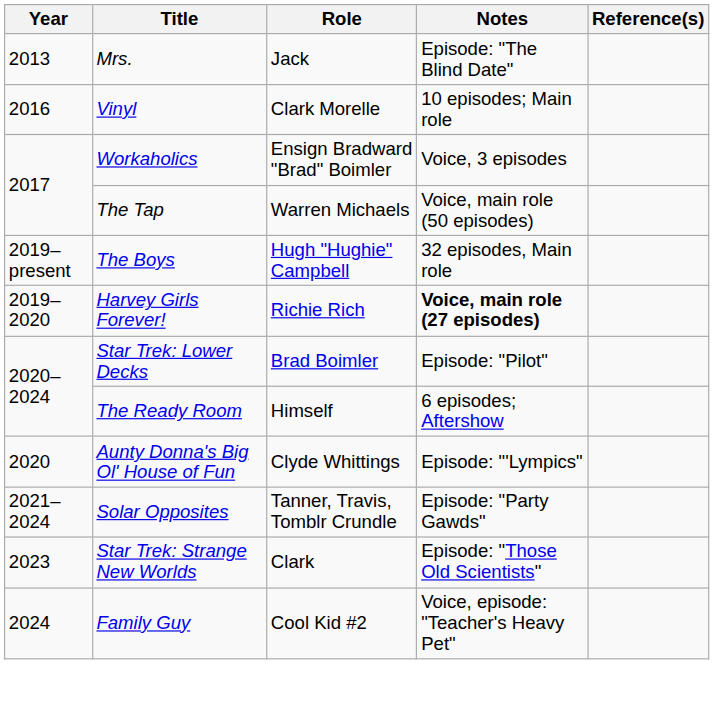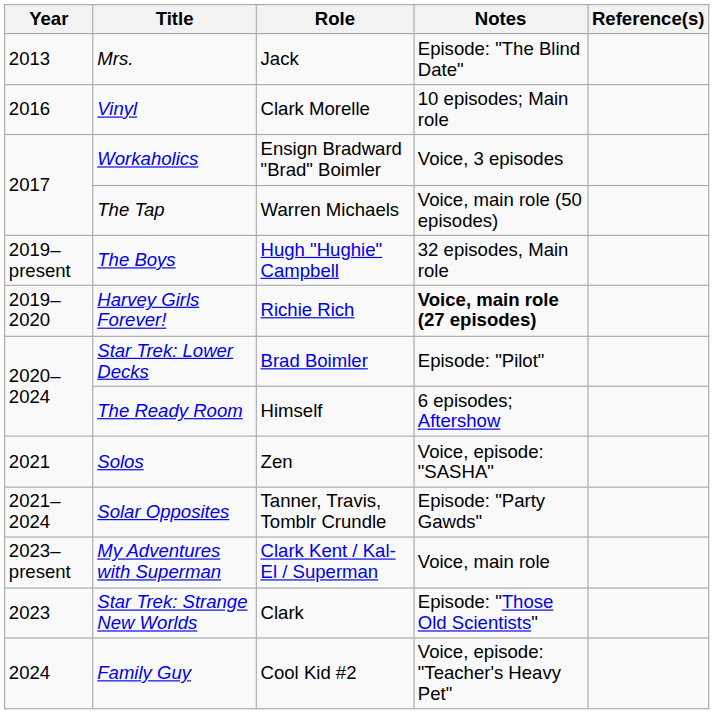- row: 2020 | Aunty Donna's Big Ol' House of Fun | Clyde Whittings | Episode: "'Lympics"
+ row: 2021 | Solos | Zen | Voice, episode: "SASHA"
+ row: 2023–present | My Adventures with Superman | Clark Kent / Kal-El / Superman | Voice, main role
